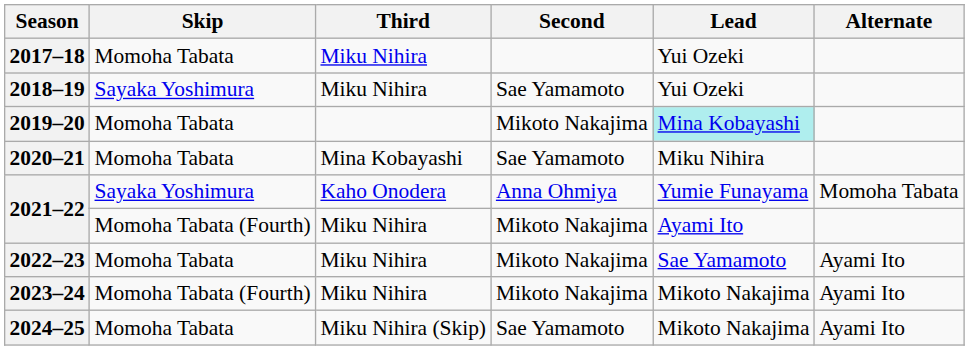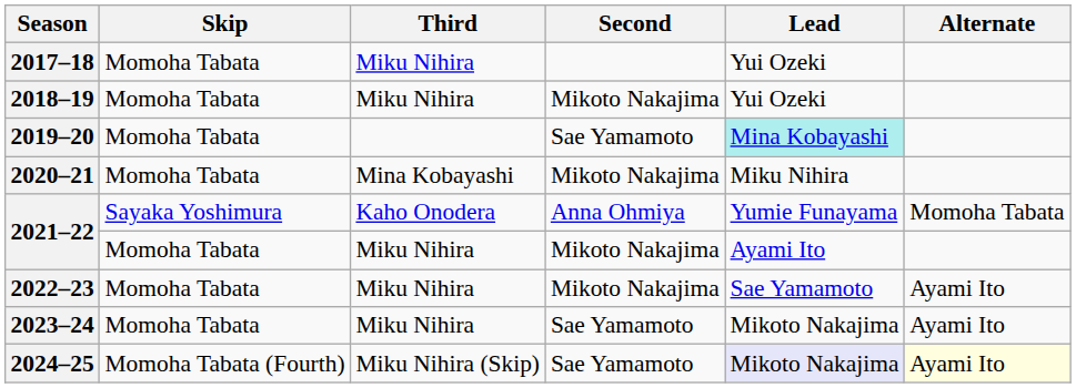2018–19 | Skip: Sayaka Yoshimura -> Momoha Tabata
2018–19 | Second: Sae Yamamoto -> Mikoto Nakajima
2019–20 | Second: Mikoto Nakajima -> Sae Yamamoto
2020–21 | Second: Sae Yamamoto -> Mikoto Nakajima
2021–22 / Miku Nihira | Skip: Momoha Tabata (Fourth) -> Momoha Tabata
2023–24 | Skip: Momoha Tabata (Fourth) -> Momoha Tabata
2023–24 | Second: Mikoto Nakajima -> Sae Yamamoto
2024–25 | Skip: Momoha Tabata -> Momoha Tabata (Fourth)
2024–25 | Lead: no background -> lavender background
2024–25 | Alternate: no background -> lightyellow background
